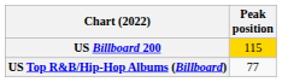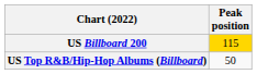US Top R&B/Hip-Hop Albums (Billboard) | Peak position: 77 -> 50
